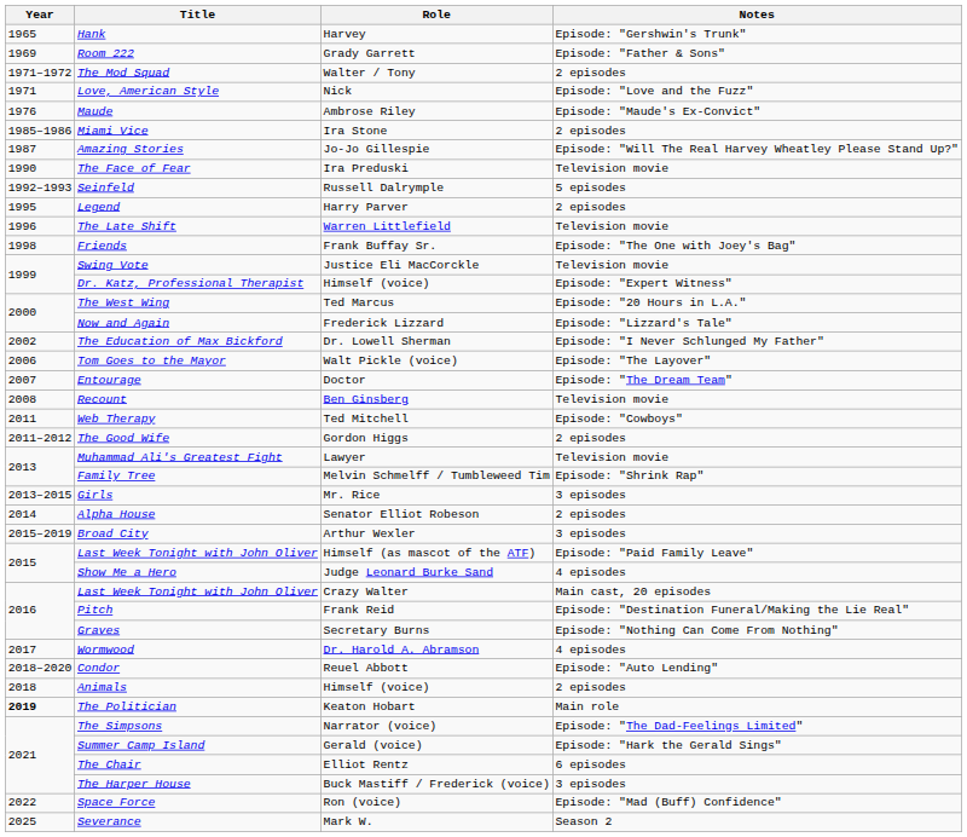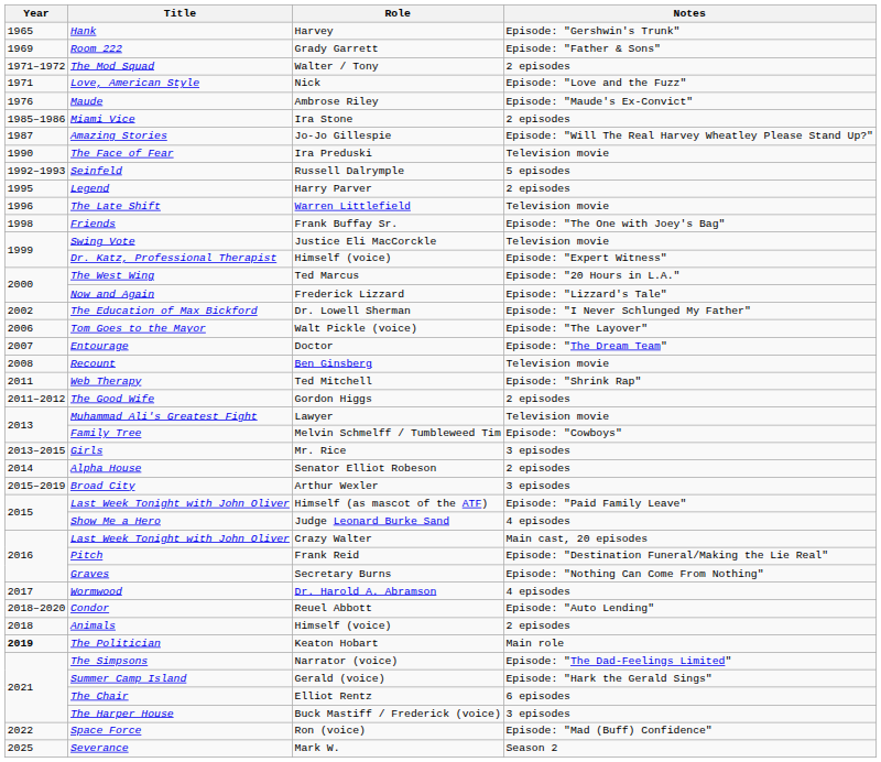Web Therapy | Notes: Episode: "Cowboys" -> Episode: "Shrink Rap"
Family Tree | Notes: Episode: "Shrink Rap" -> Episode: "Cowboys"
